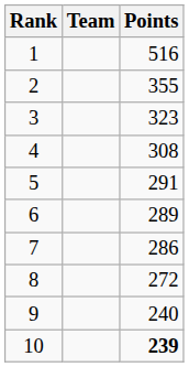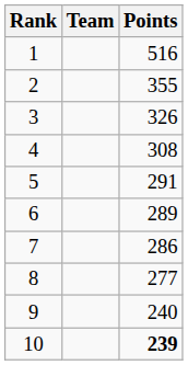3 | Points: 323 -> 326
8 | Points: 272 -> 277
